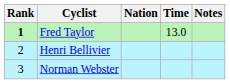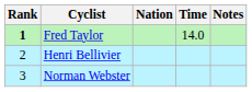Fred Taylor | Time: 13.0 -> 14.0
